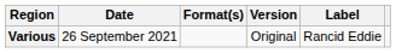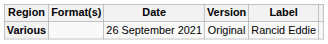columns swapped: Date <-> Format(s)
